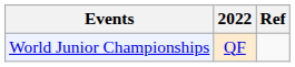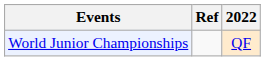columns swapped: 2022 <-> Ref
